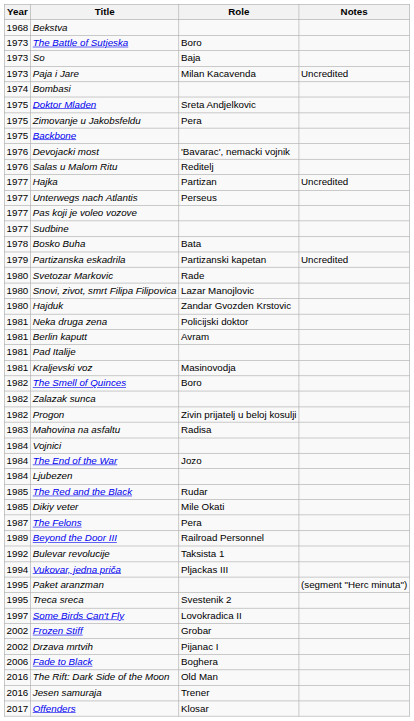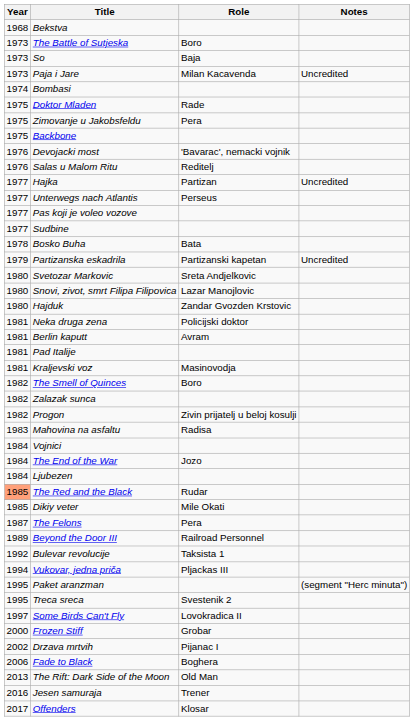Doktor Mladen | Role: Sreta Andjelkovic -> Rade
Svetozar Markovic | Role: Rade -> Sreta Andjelkovic
The Red and the Black | Year: no background -> lightsalmon background
Frozen Stiff | Year: 2002 -> 2000
The Rift: Dark Side of the Moon | Year: 2016 -> 2013
